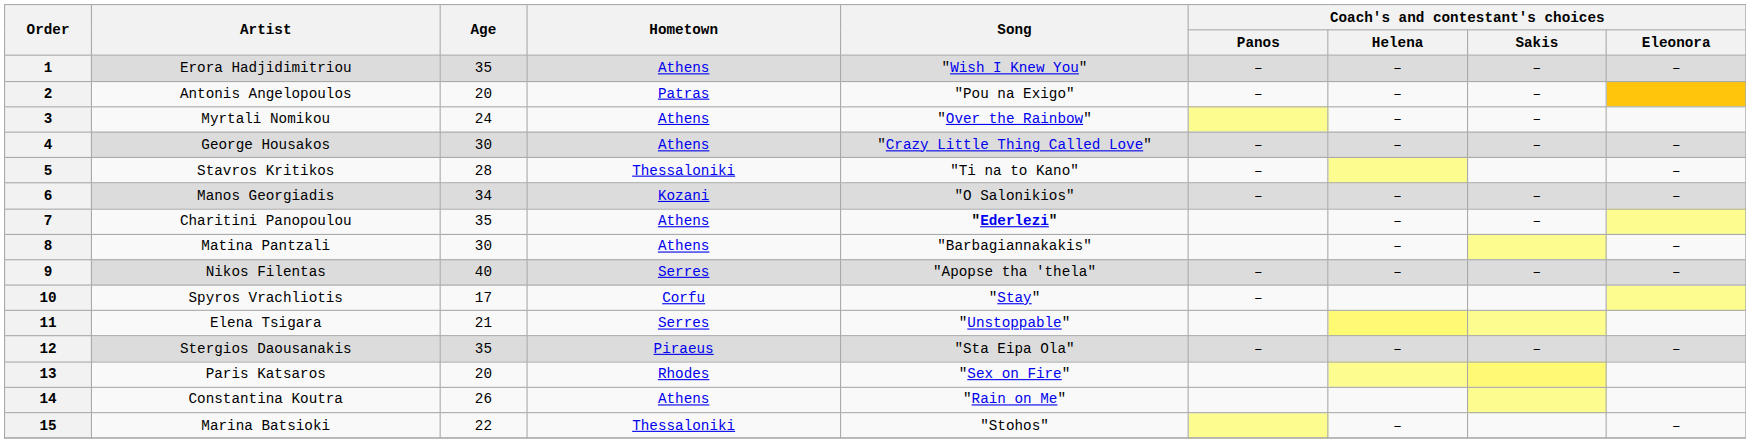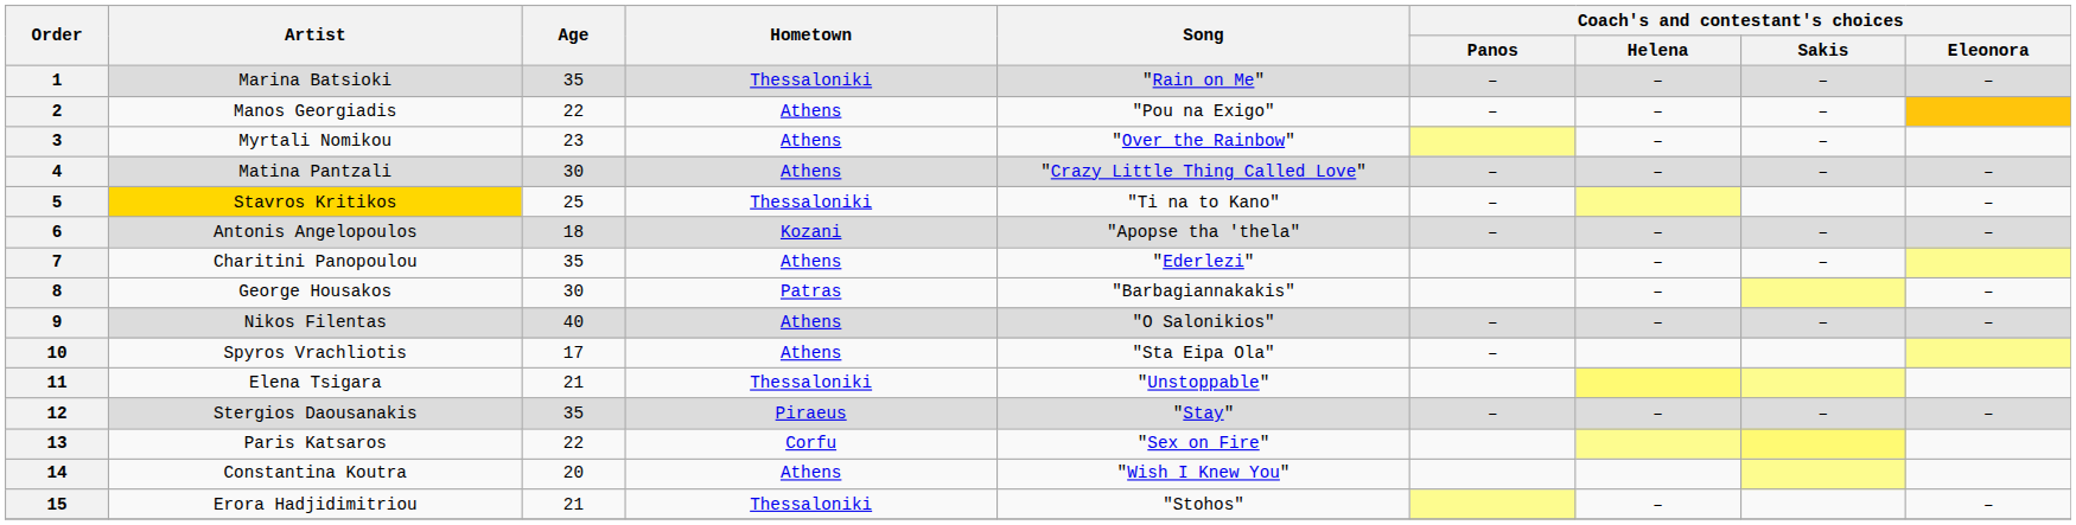1 | Artist: Erora Hadjidimitriou -> Marina Batsioki
1 | Hometown: Athens -> Thessaloniki
1 | Song: "Wish I Knew You" -> "Rain on Me"
2 | Artist: Antonis Angelopoulos -> Manos Georgiadis
2 | Age: 20 -> 22
2 | Hometown: Patras -> Athens
3 | Age: 24 -> 23
4 | Artist: George Housakos -> Matina Pantzali
5 | Artist: no background -> gold background
5 | Age: 28 -> 25
6 | Artist: Manos Georgiadis -> Antonis Angelopoulos
6 | Age: 34 -> 18
6 | Song: "O Salonikios" -> "Apopse tha 'thela"
7 | Song: bold -> normal
8 | Artist: Matina Pantzali -> George Housakos
8 | Hometown: Athens -> Patras
9 | Hometown: Serres -> Athens
9 | Song: "Apopse tha 'thela" -> "O Salonikios"
10 | Hometown: Corfu -> Athens
10 | Song: "Stay" -> "Sta Eipa Ola"
11 | Hometown: Serres -> Thessaloniki
12 | Song: "Sta Eipa Ola" -> "Stay"
13 | Age: 20 -> 22
13 | Hometown: Rhodes -> Corfu
14 | Age: 26 -> 20
14 | Song: "Rain on Me" -> "Wish I Knew You"
15 | Artist: Marina Batsioki -> Erora Hadjidimitriou
15 | Age: 22 -> 21
